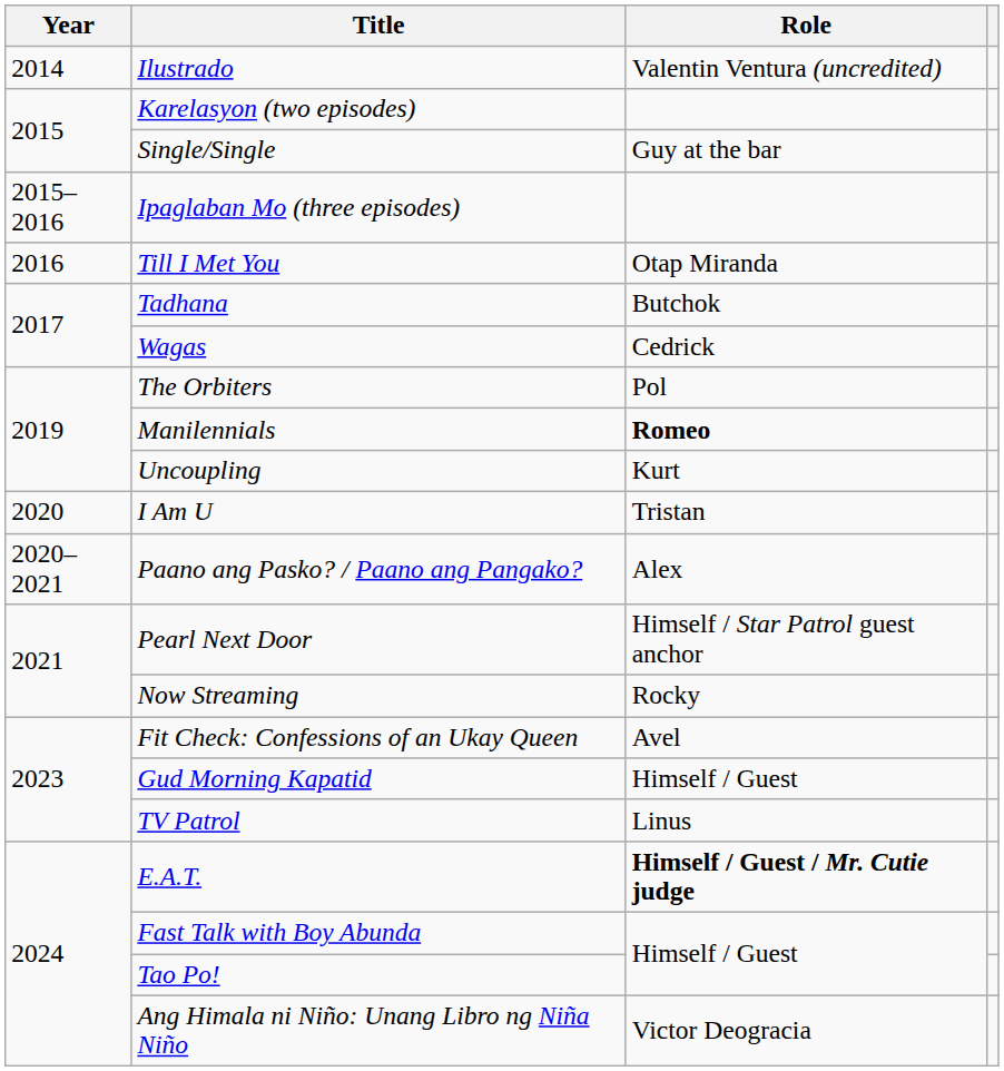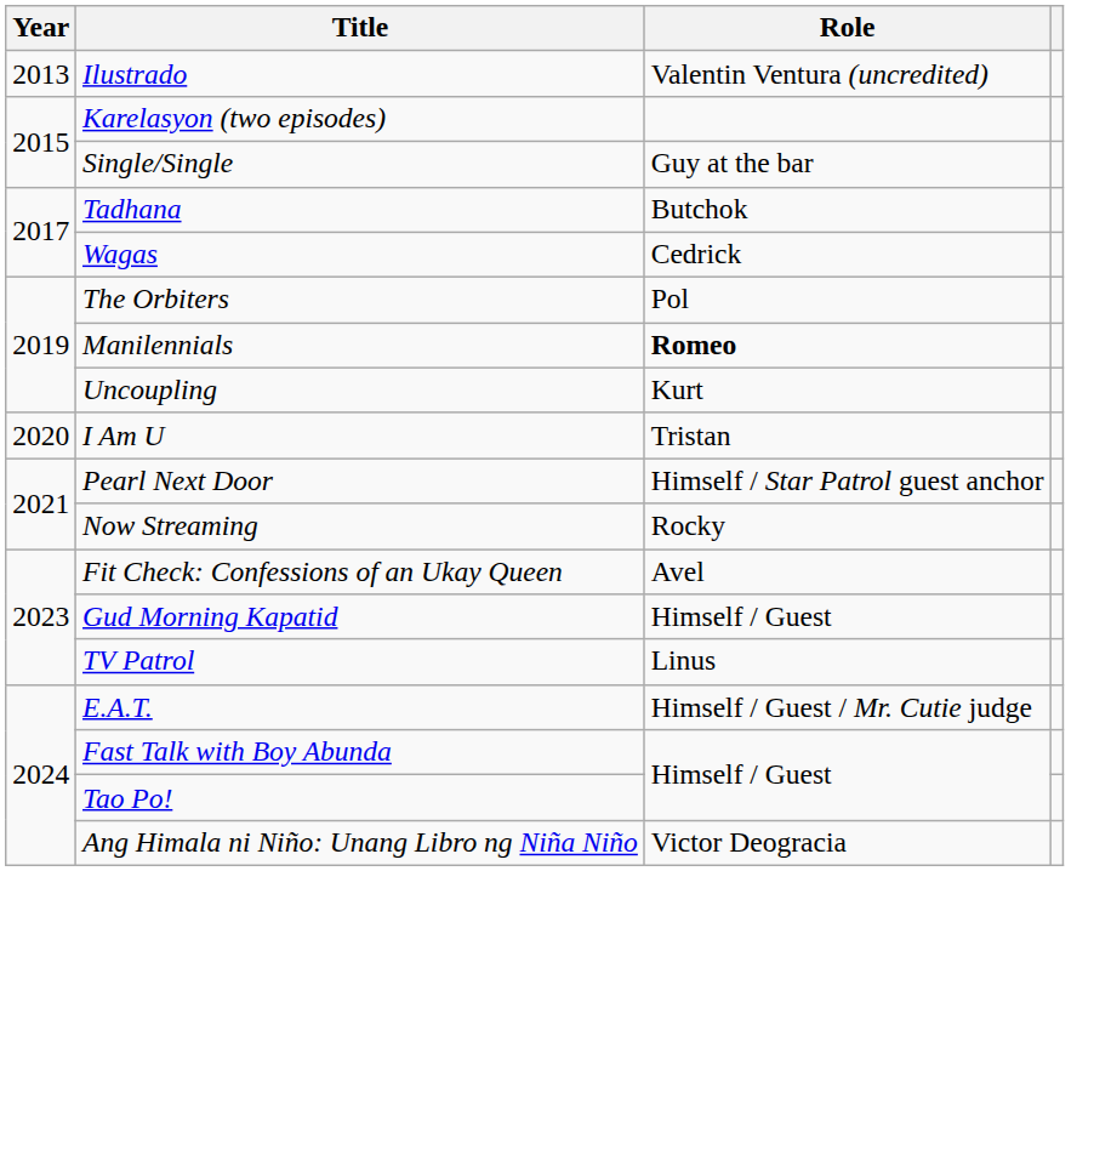Ilustrado | Year: 2014 -> 2013
- row: 2015–2016 | Ipaglaban Mo (three episodes)
- row: 2016 | Till I Met You | Otap Miranda
- row: 2020–2021 | Paano ang Pasko? / Paano ang Pangako? | Alex
E.A.T. | Role: bold -> normal
